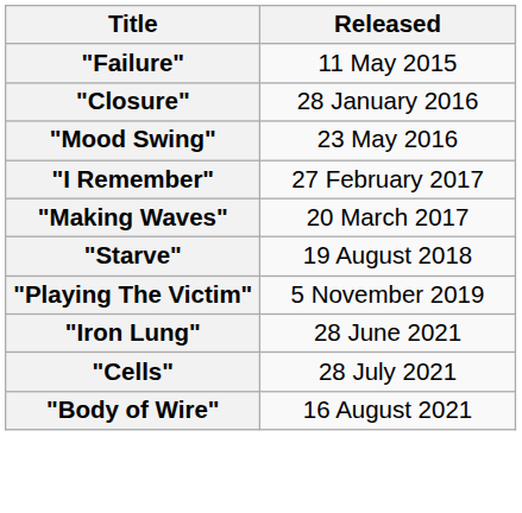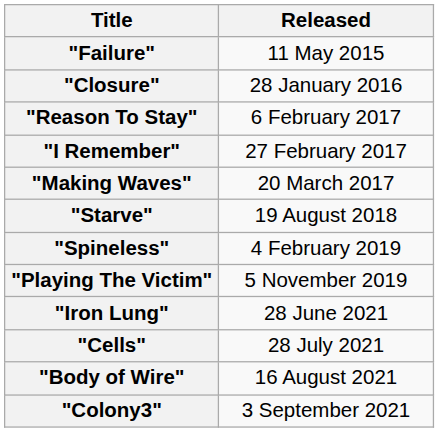- row: "Mood Swing" | 23 May 2016
+ row: "Reason To Stay" | 6 February 2017
+ row: "Spineless" | 4 February 2019
+ row: "Colony3" | 3 September 2021
